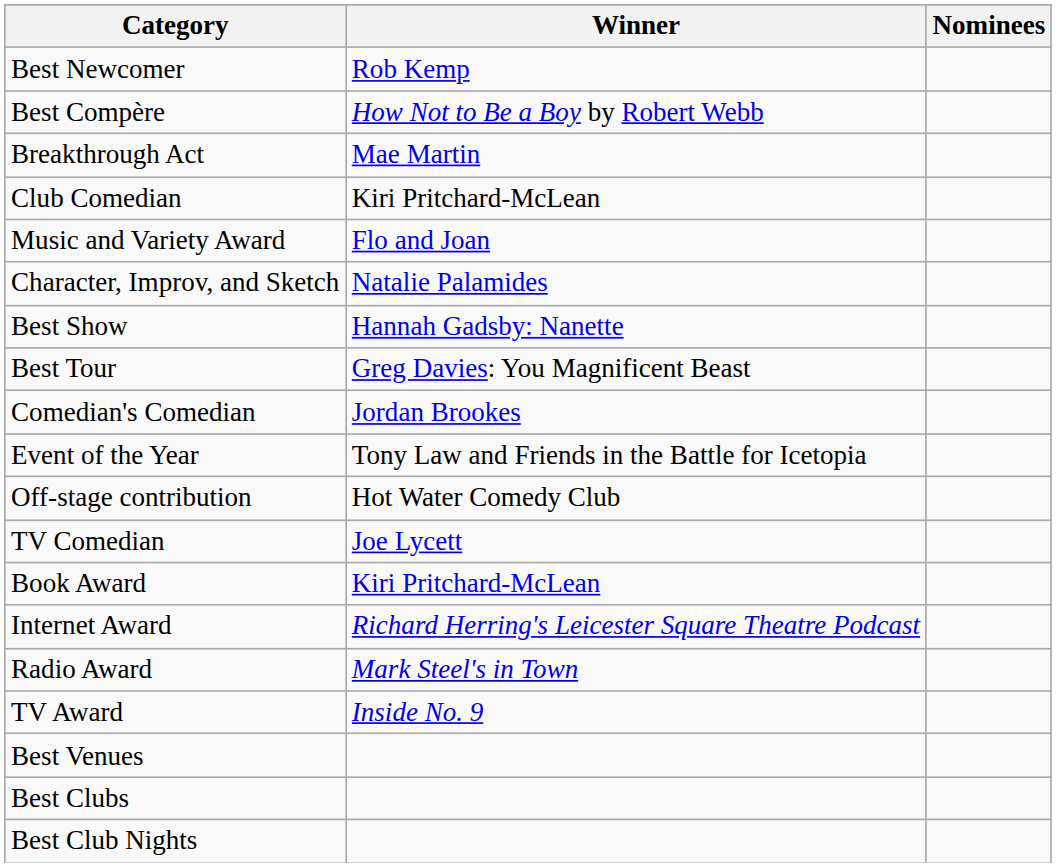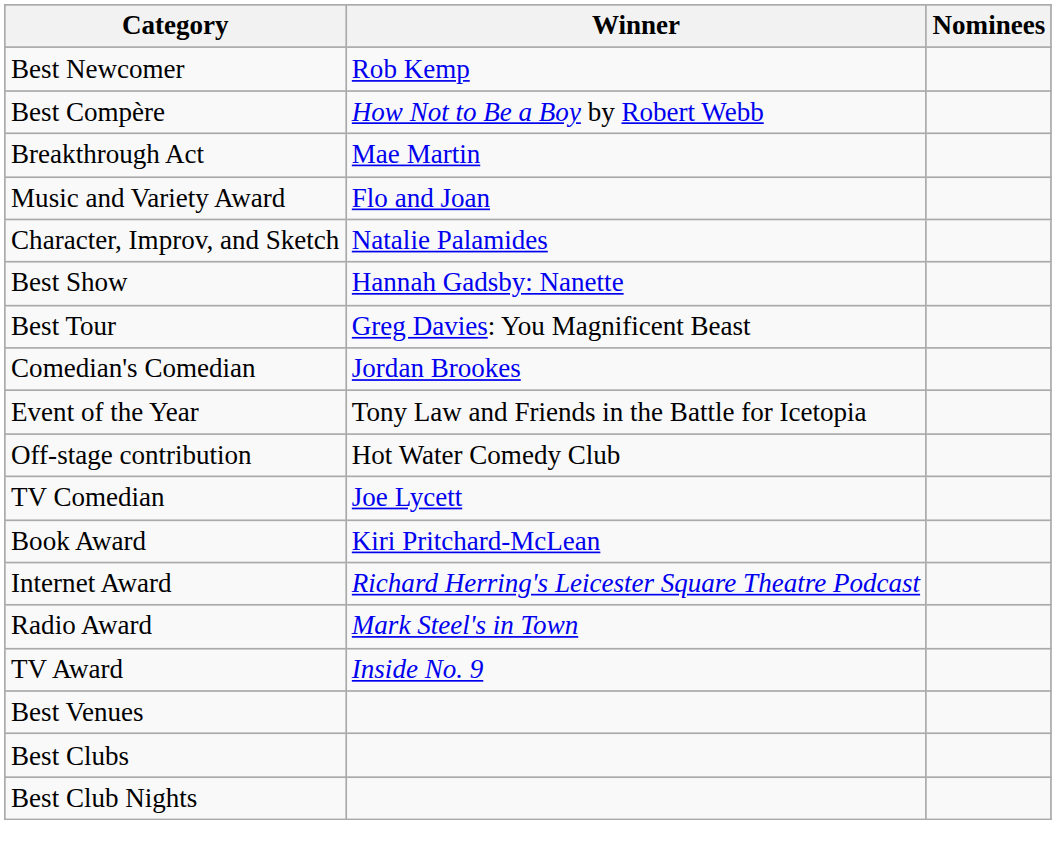- row: Club Comedian | Kiri Pritchard-McLean
